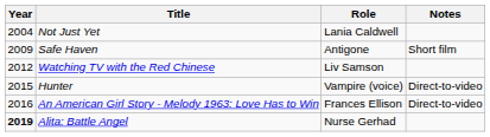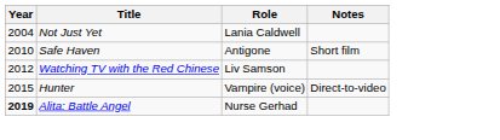Safe Haven | Year: 2009 -> 2010
- row: 2016 | An American Girl Story - Melody 1963: Love Has to Win | Frances Ellison | Direct-to-video
